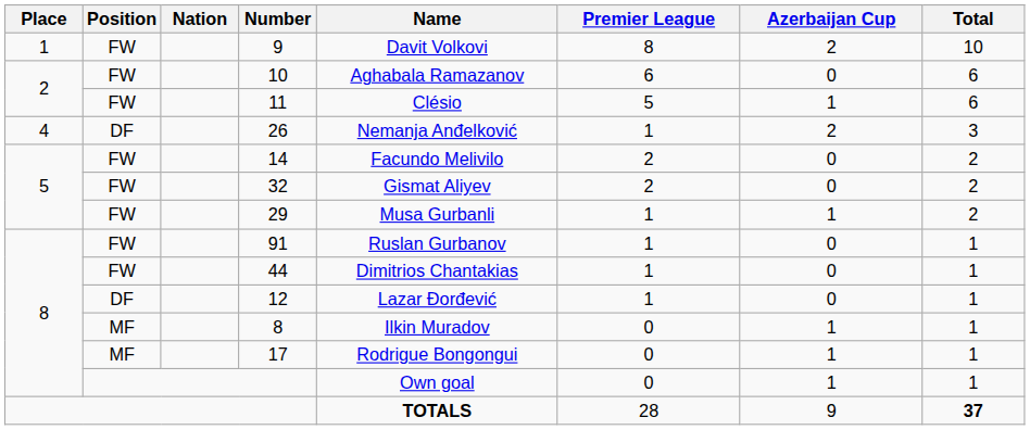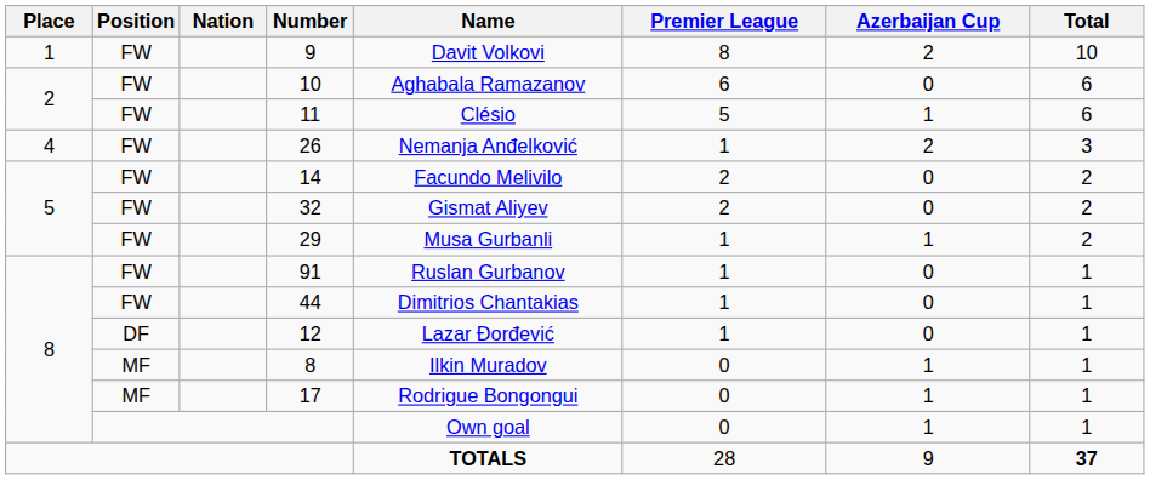26 | Position: DF -> FW
